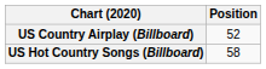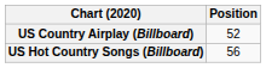US Hot Country Songs (Billboard) | Position: 58 -> 56
